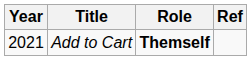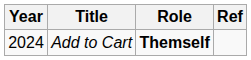Add to Cart | Year: 2021 -> 2024
